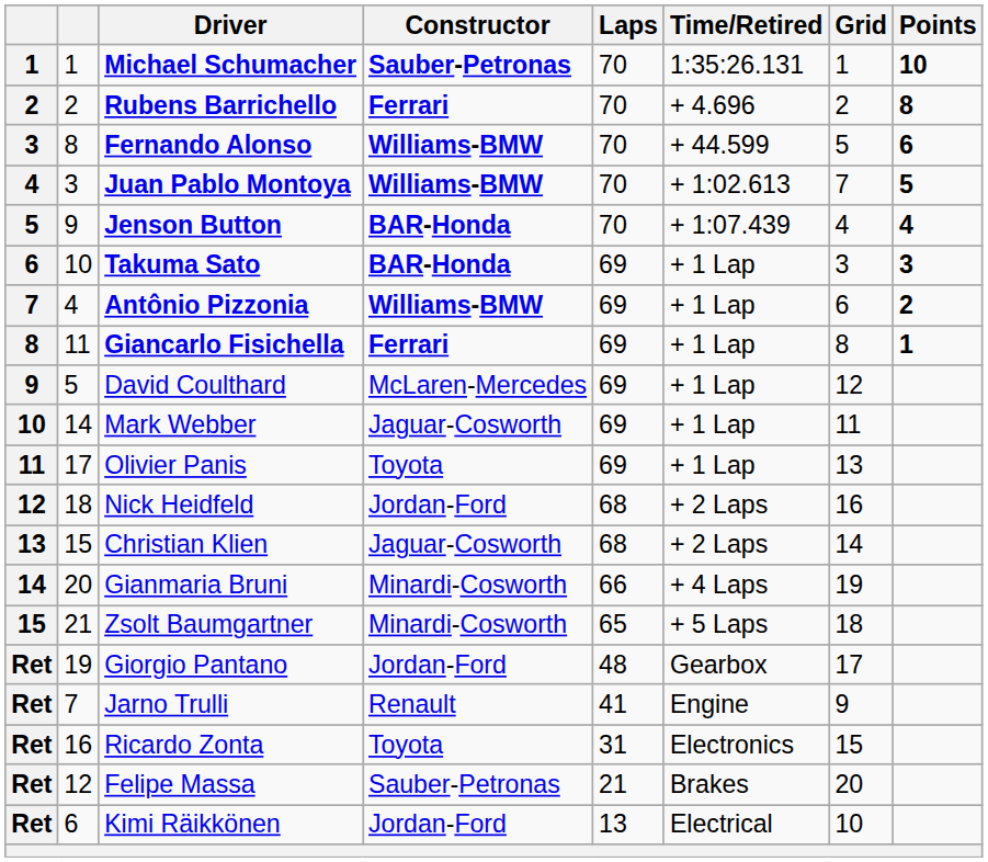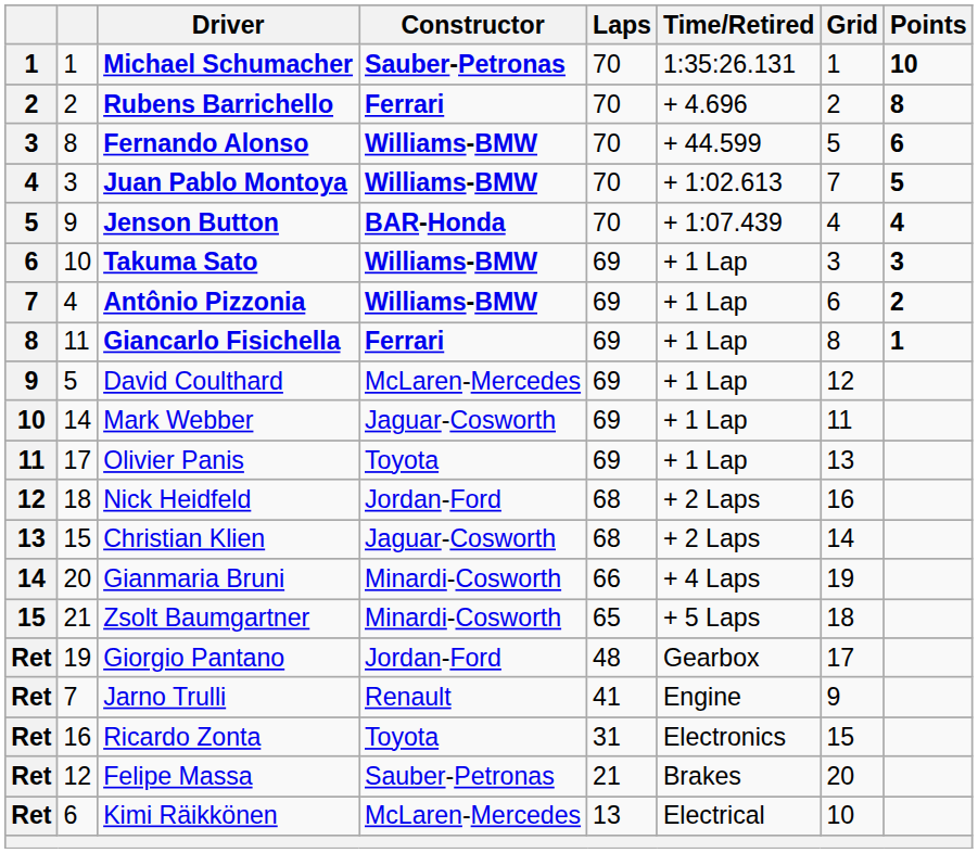Takuma Sato | Constructor: BAR-Honda -> Williams-BMW
Kimi Räikkönen | Constructor: Jordan-Ford -> McLaren-Mercedes
